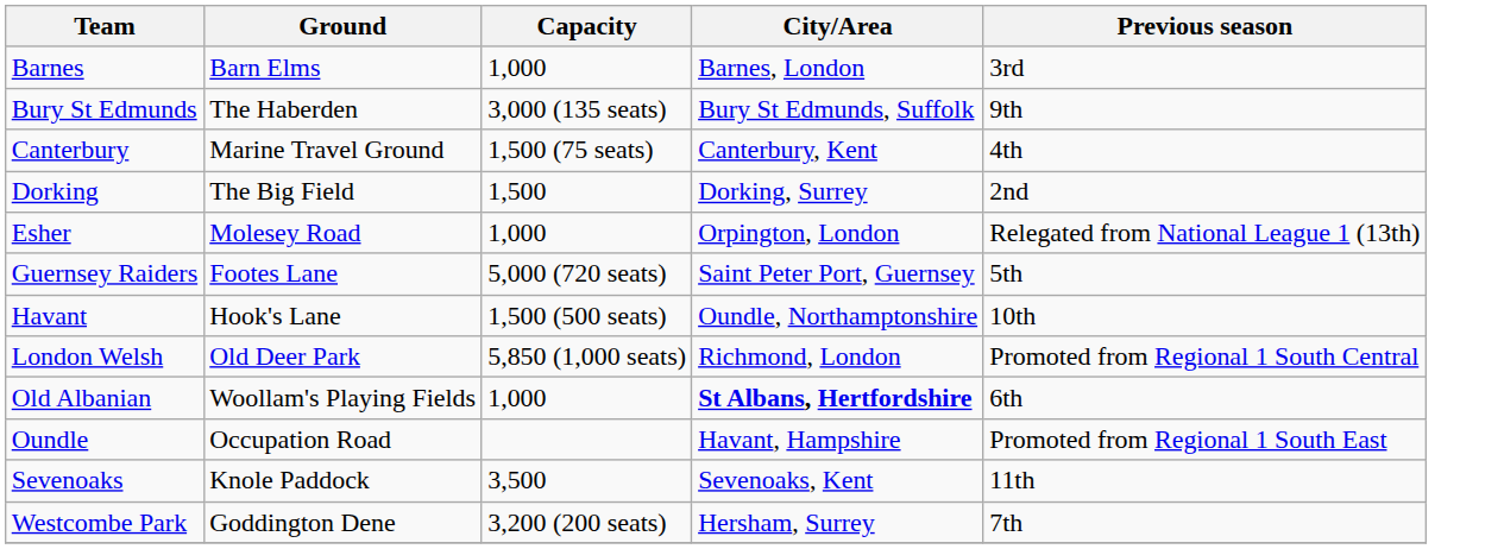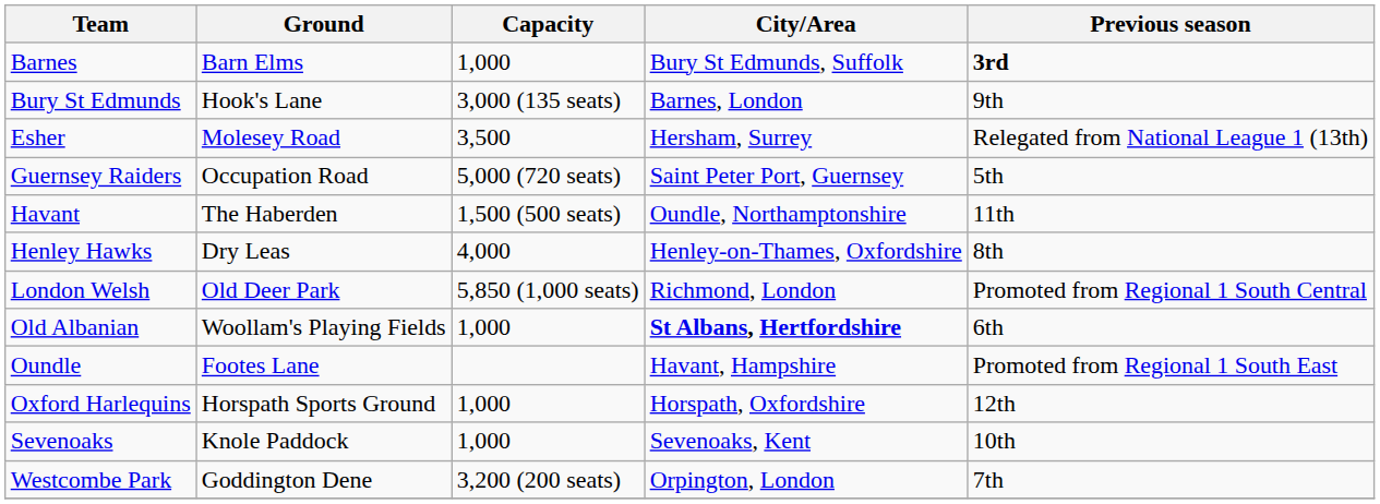Barnes | City/Area: Barnes, London -> Bury St Edmunds, Suffolk
Barnes | Previous season: normal -> bold
Bury St Edmunds | Ground: The Haberden -> Hook's Lane
Bury St Edmunds | City/Area: Bury St Edmunds, Suffolk -> Barnes, London
- row: Canterbury | Marine Travel Ground | 1,500 (75 seats) | Canterbury, Kent | 4th
- row: Dorking | The Big Field | 1,500 | Dorking, Surrey | 2nd
Esher | Capacity: 1,000 -> 3,500
Esher | City/Area: Orpington, London -> Hersham, Surrey
Guernsey Raiders | Ground: Footes Lane -> Occupation Road
Havant | Ground: Hook's Lane -> The Haberden
Havant | Previous season: 10th -> 11th
+ row: Henley Hawks | Dry Leas | 4,000 | Henley-on-Thames, Oxfordshire | 8th
Oundle | Ground: Occupation Road -> Footes Lane
+ row: Oxford Harlequins | Horspath Sports Ground | 1,000 | Horspath, Oxfordshire | 12th
Sevenoaks | Capacity: 3,500 -> 1,000
Sevenoaks | Previous season: 11th -> 10th
Westcombe Park | City/Area: Hersham, Surrey -> Orpington, London
